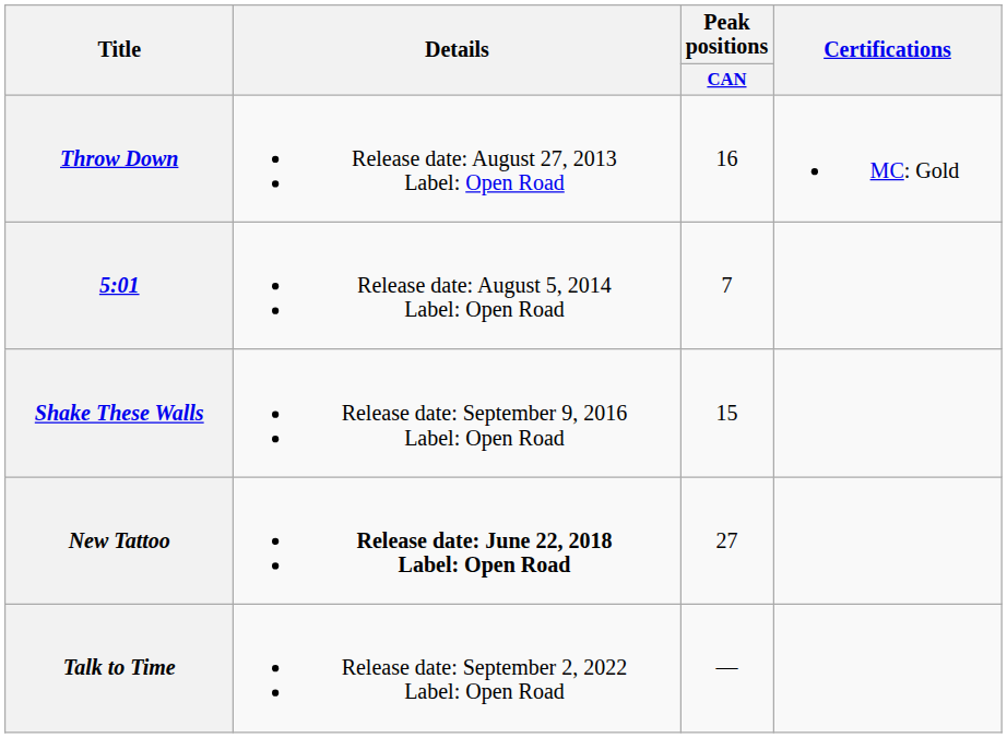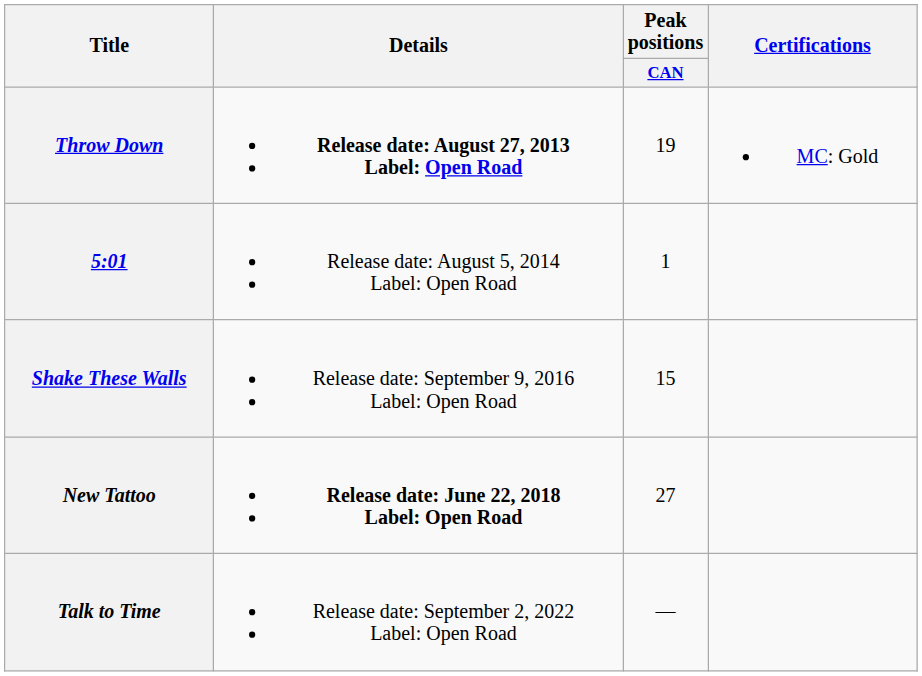Throw Down | Details: normal -> bold
Throw Down | Peak positions / CAN: 16 -> 19
5:01 | Peak positions / CAN: 7 -> 1
